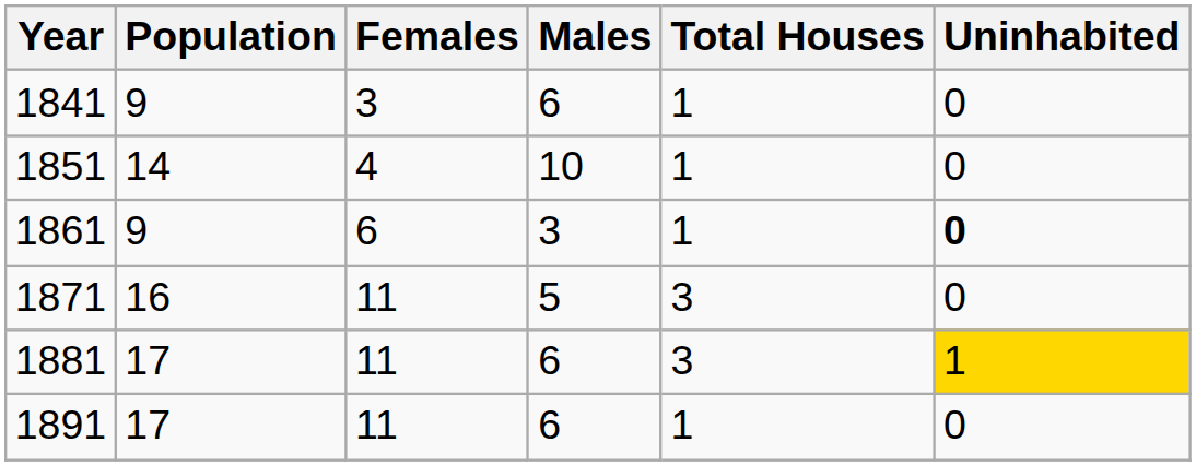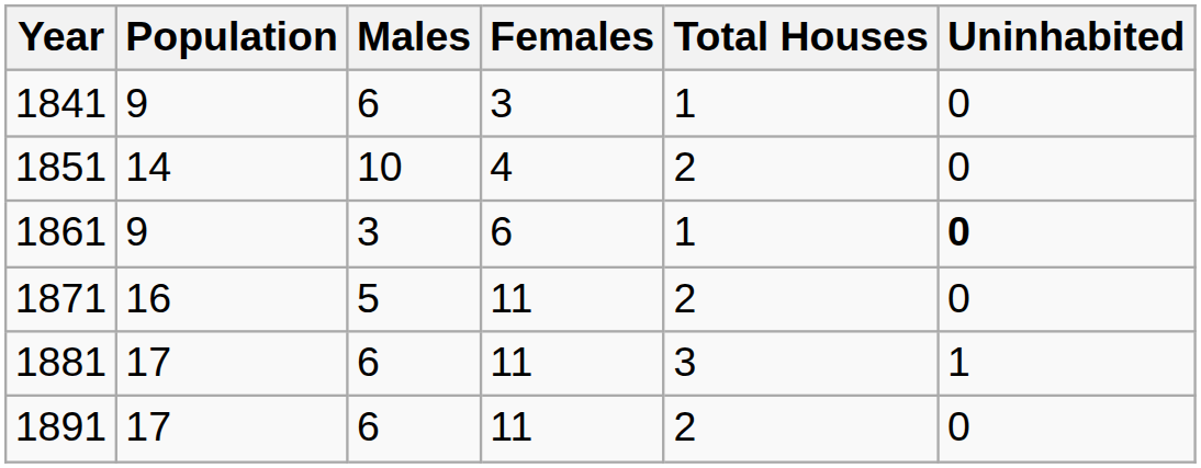columns swapped: Males <-> Females
1851 | Total Houses: 1 -> 2
1871 | Total Houses: 3 -> 2
1881 | Uninhabited: gold background -> no background
1891 | Total Houses: 1 -> 2
